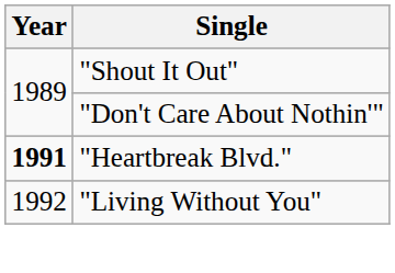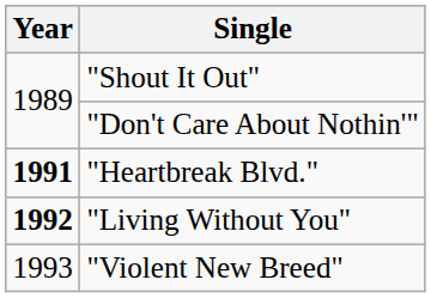"Living Without You" | Year: normal -> bold
+ row: 1993 | "Violent New Breed"
